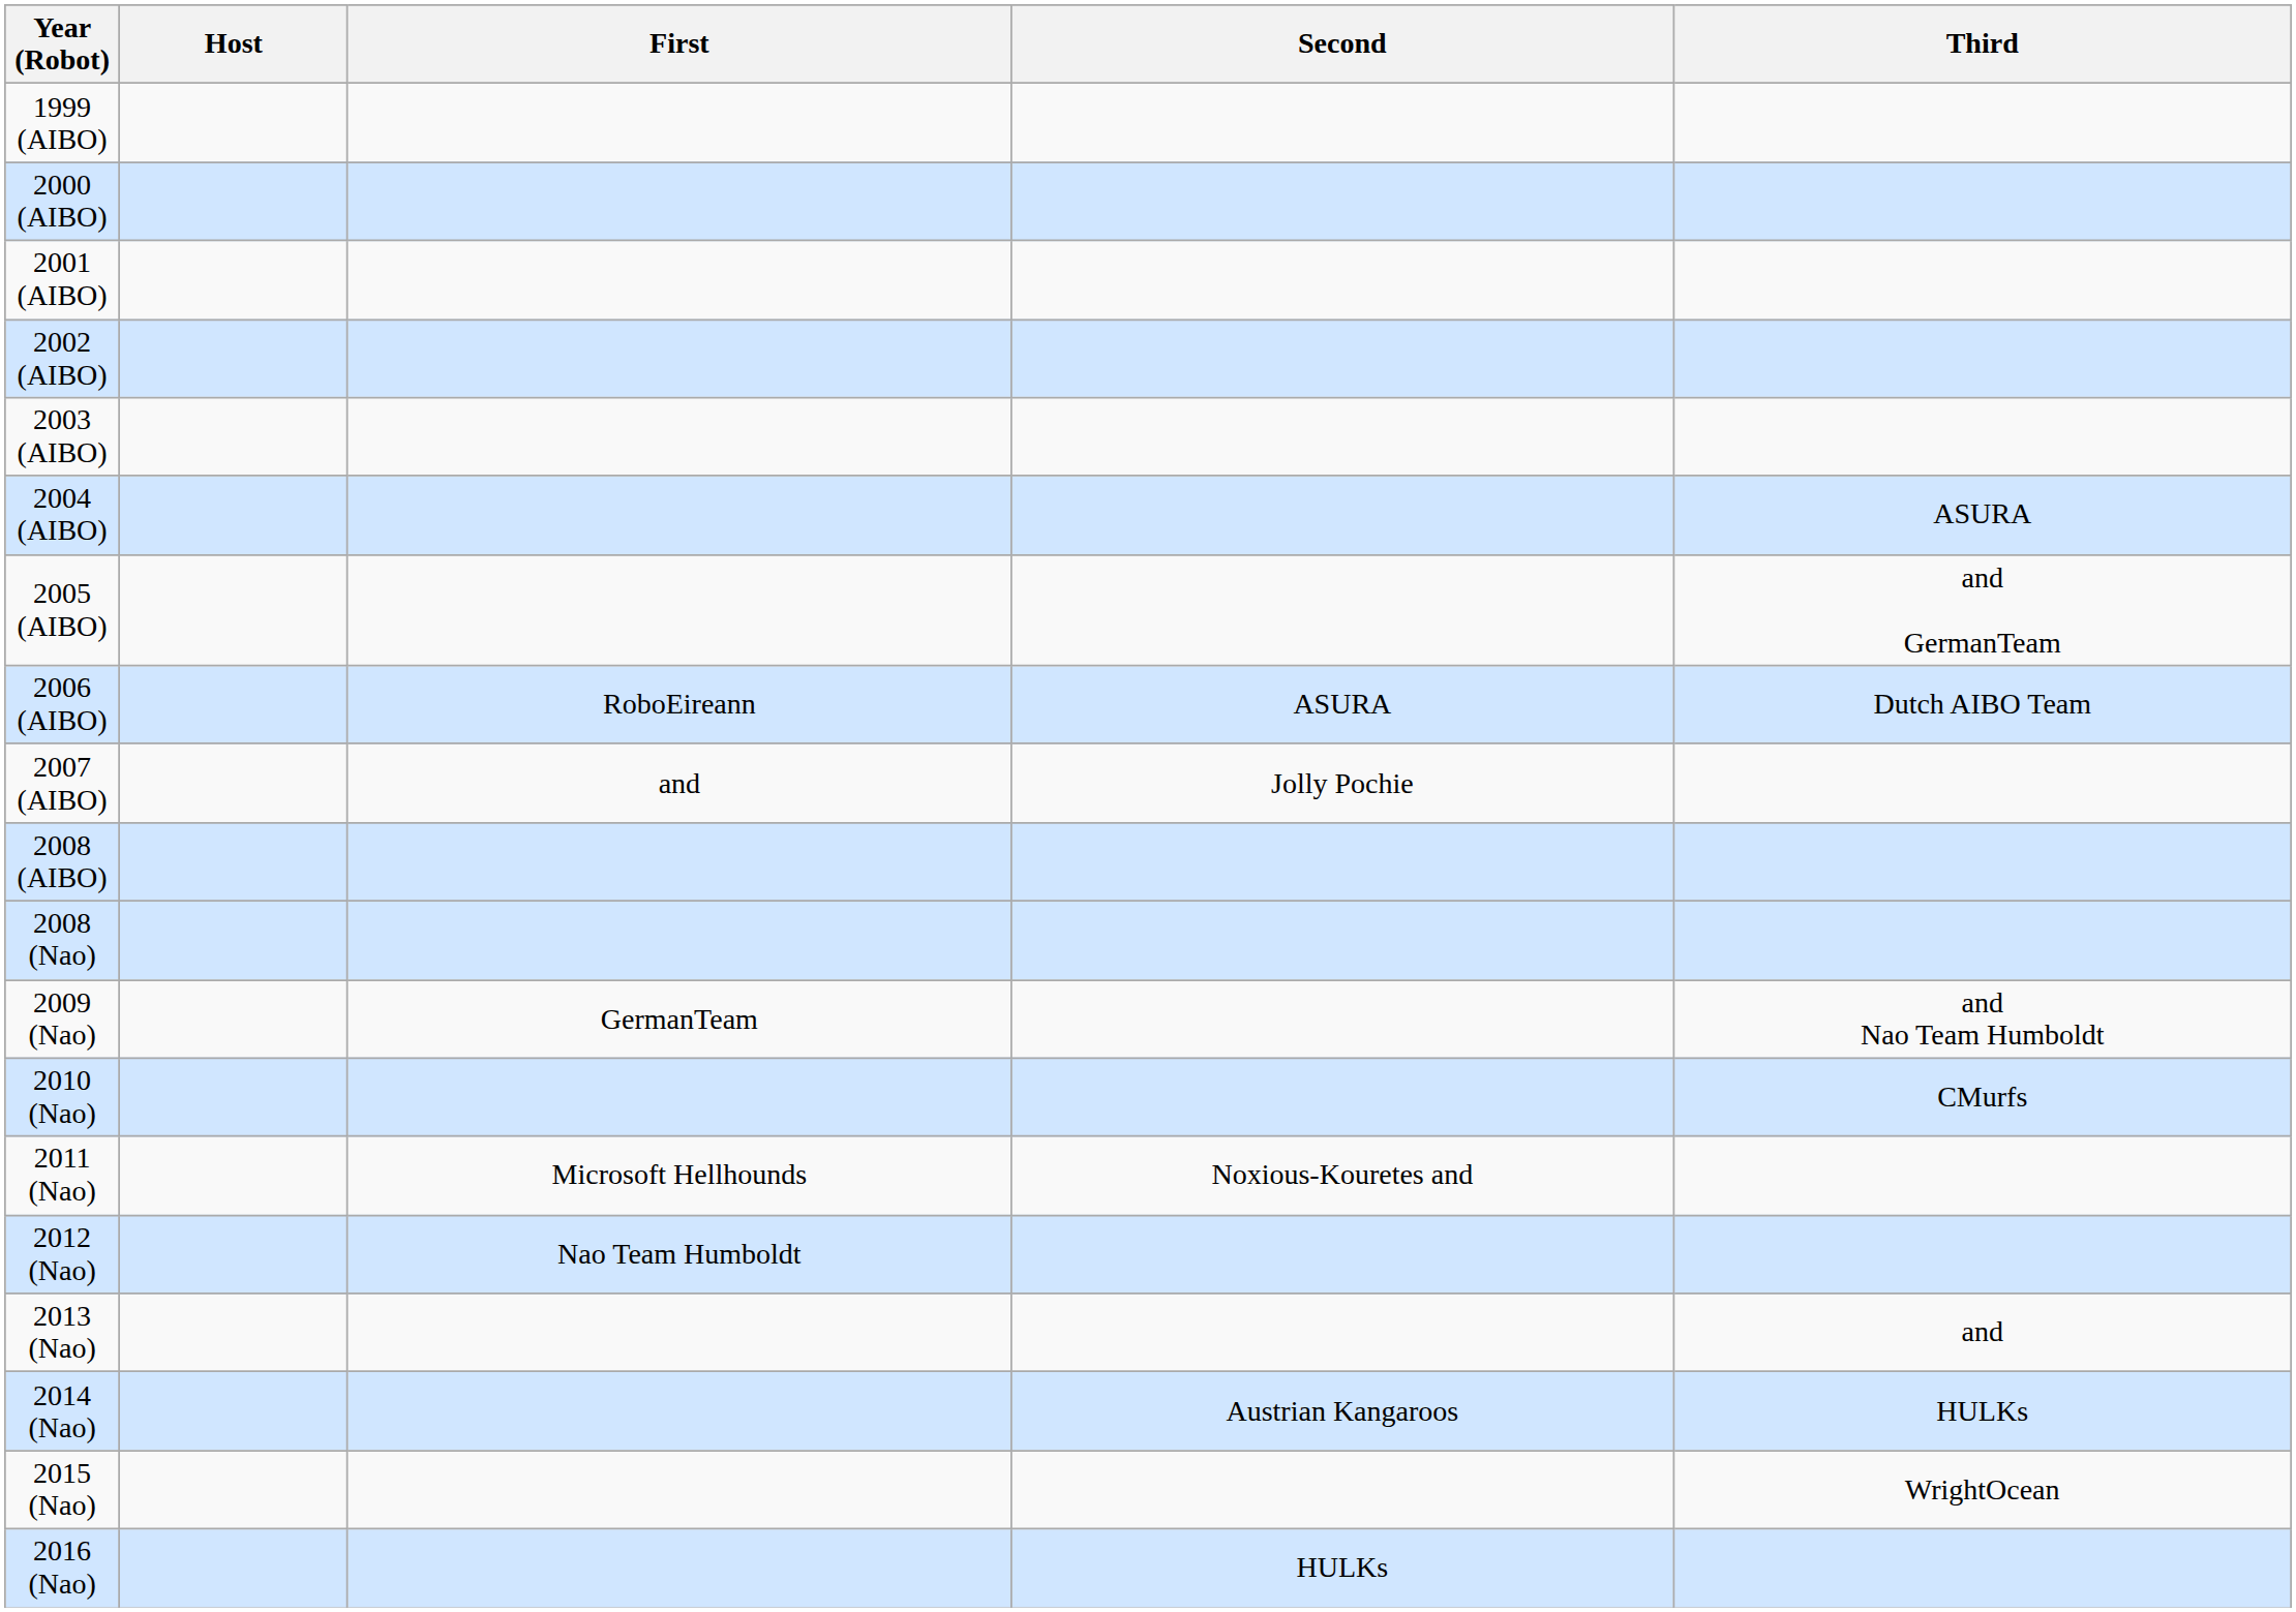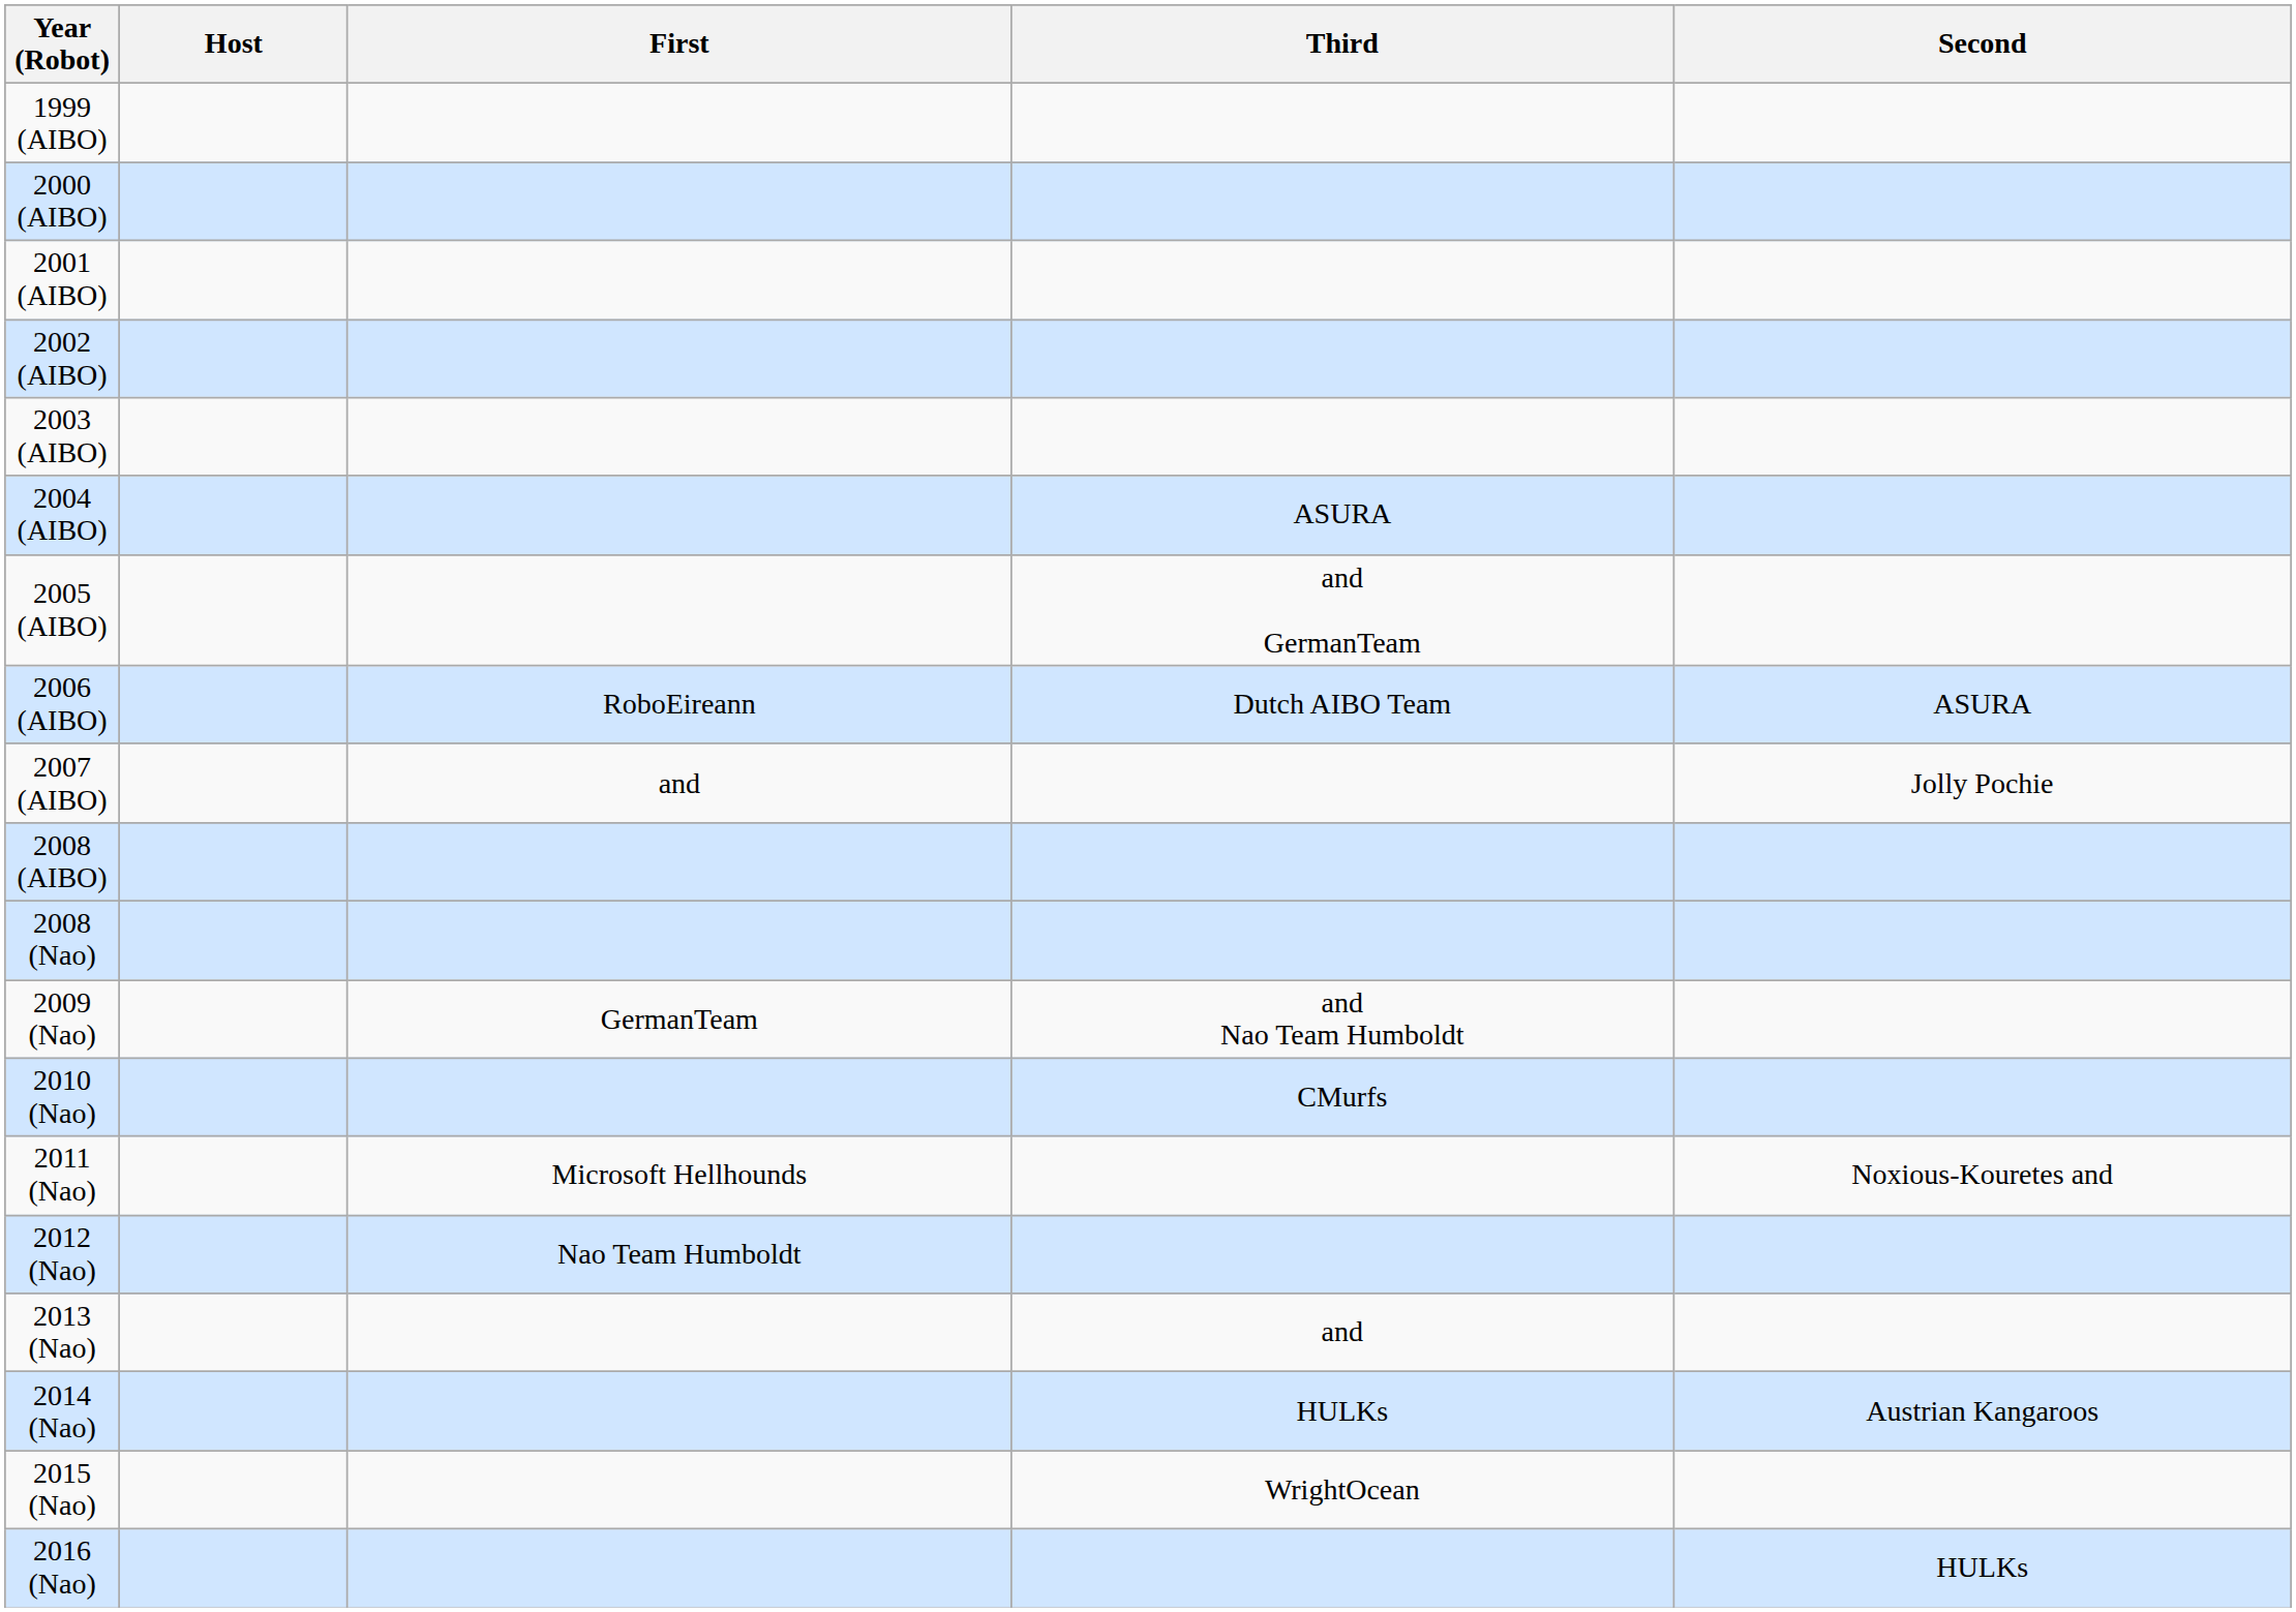columns swapped: Second <-> Third
